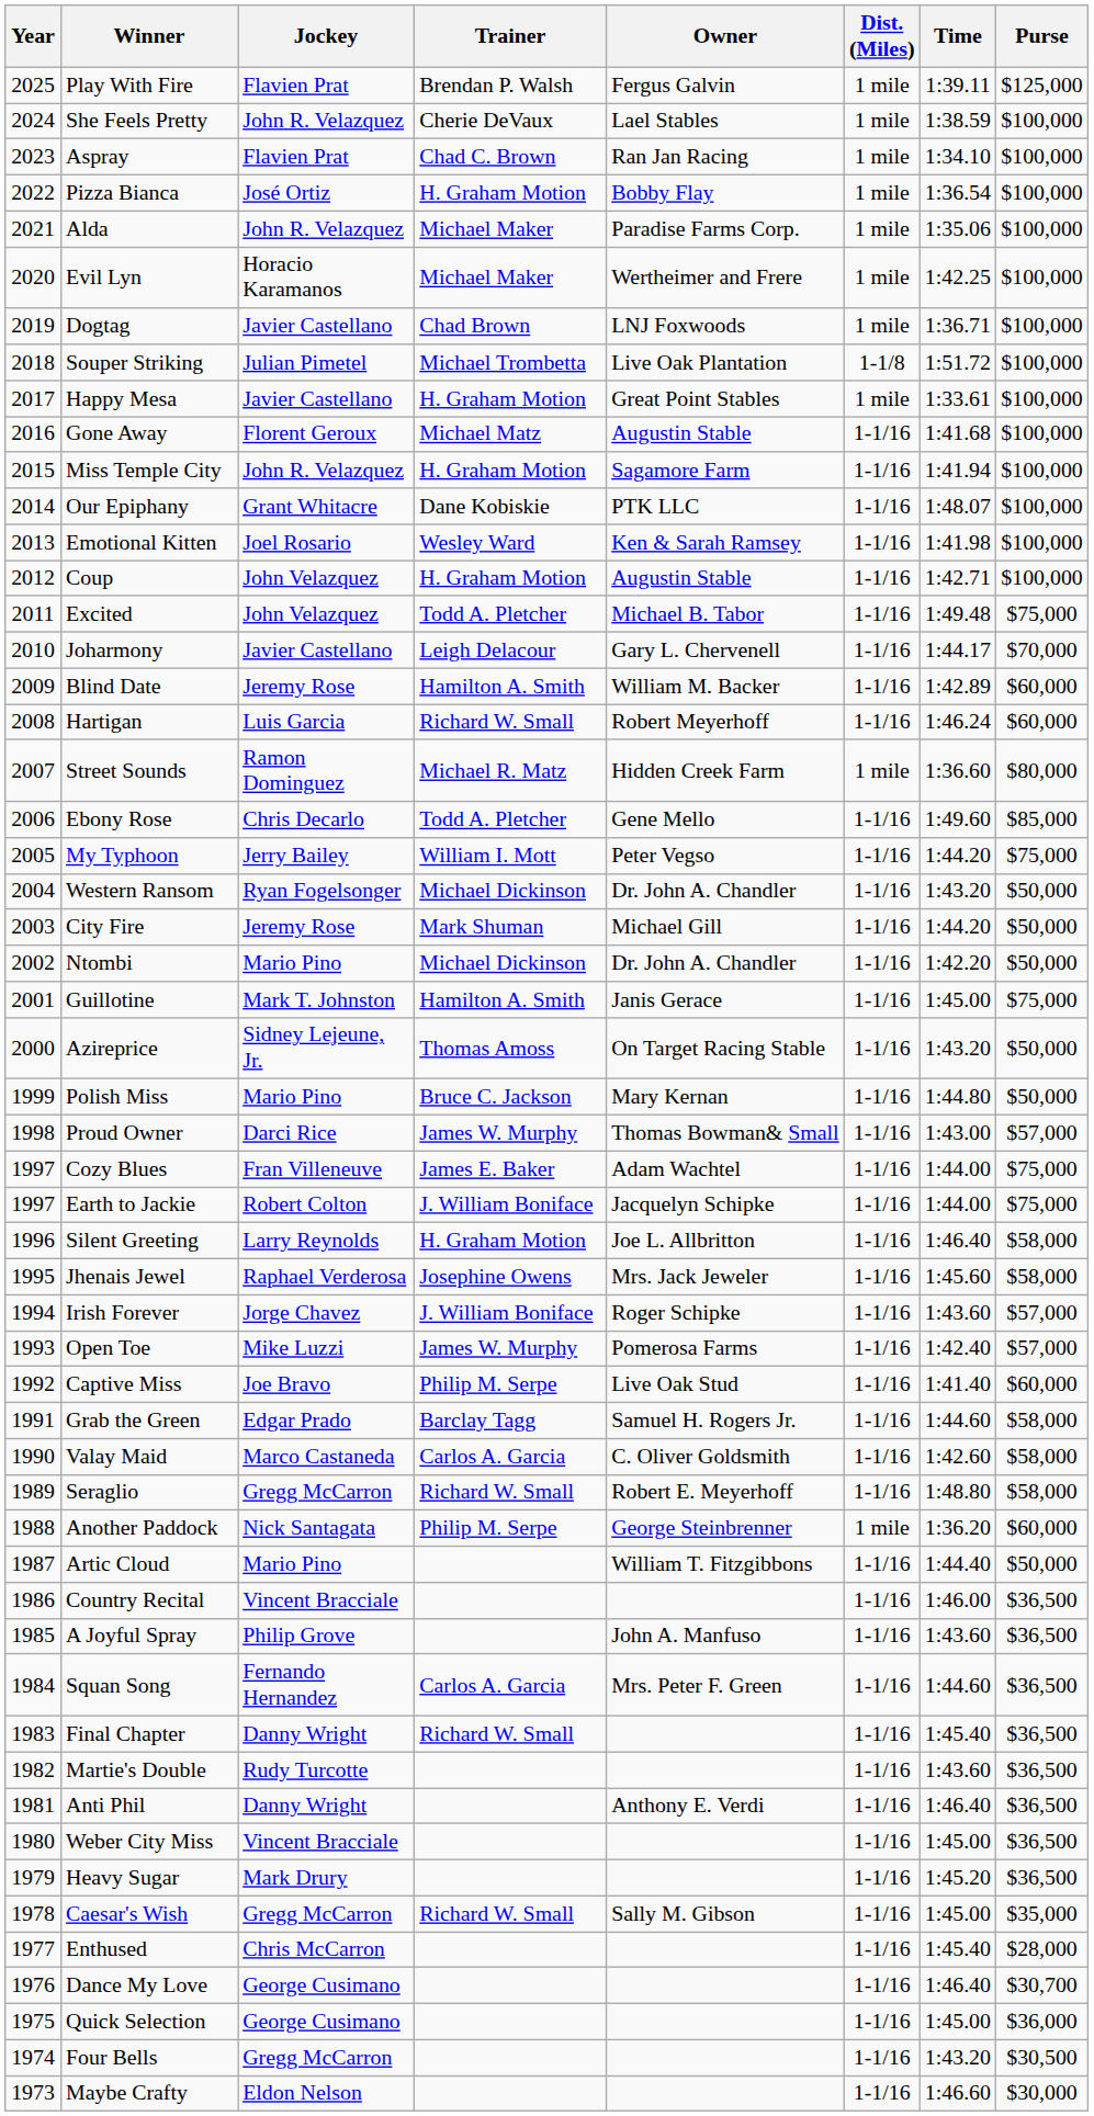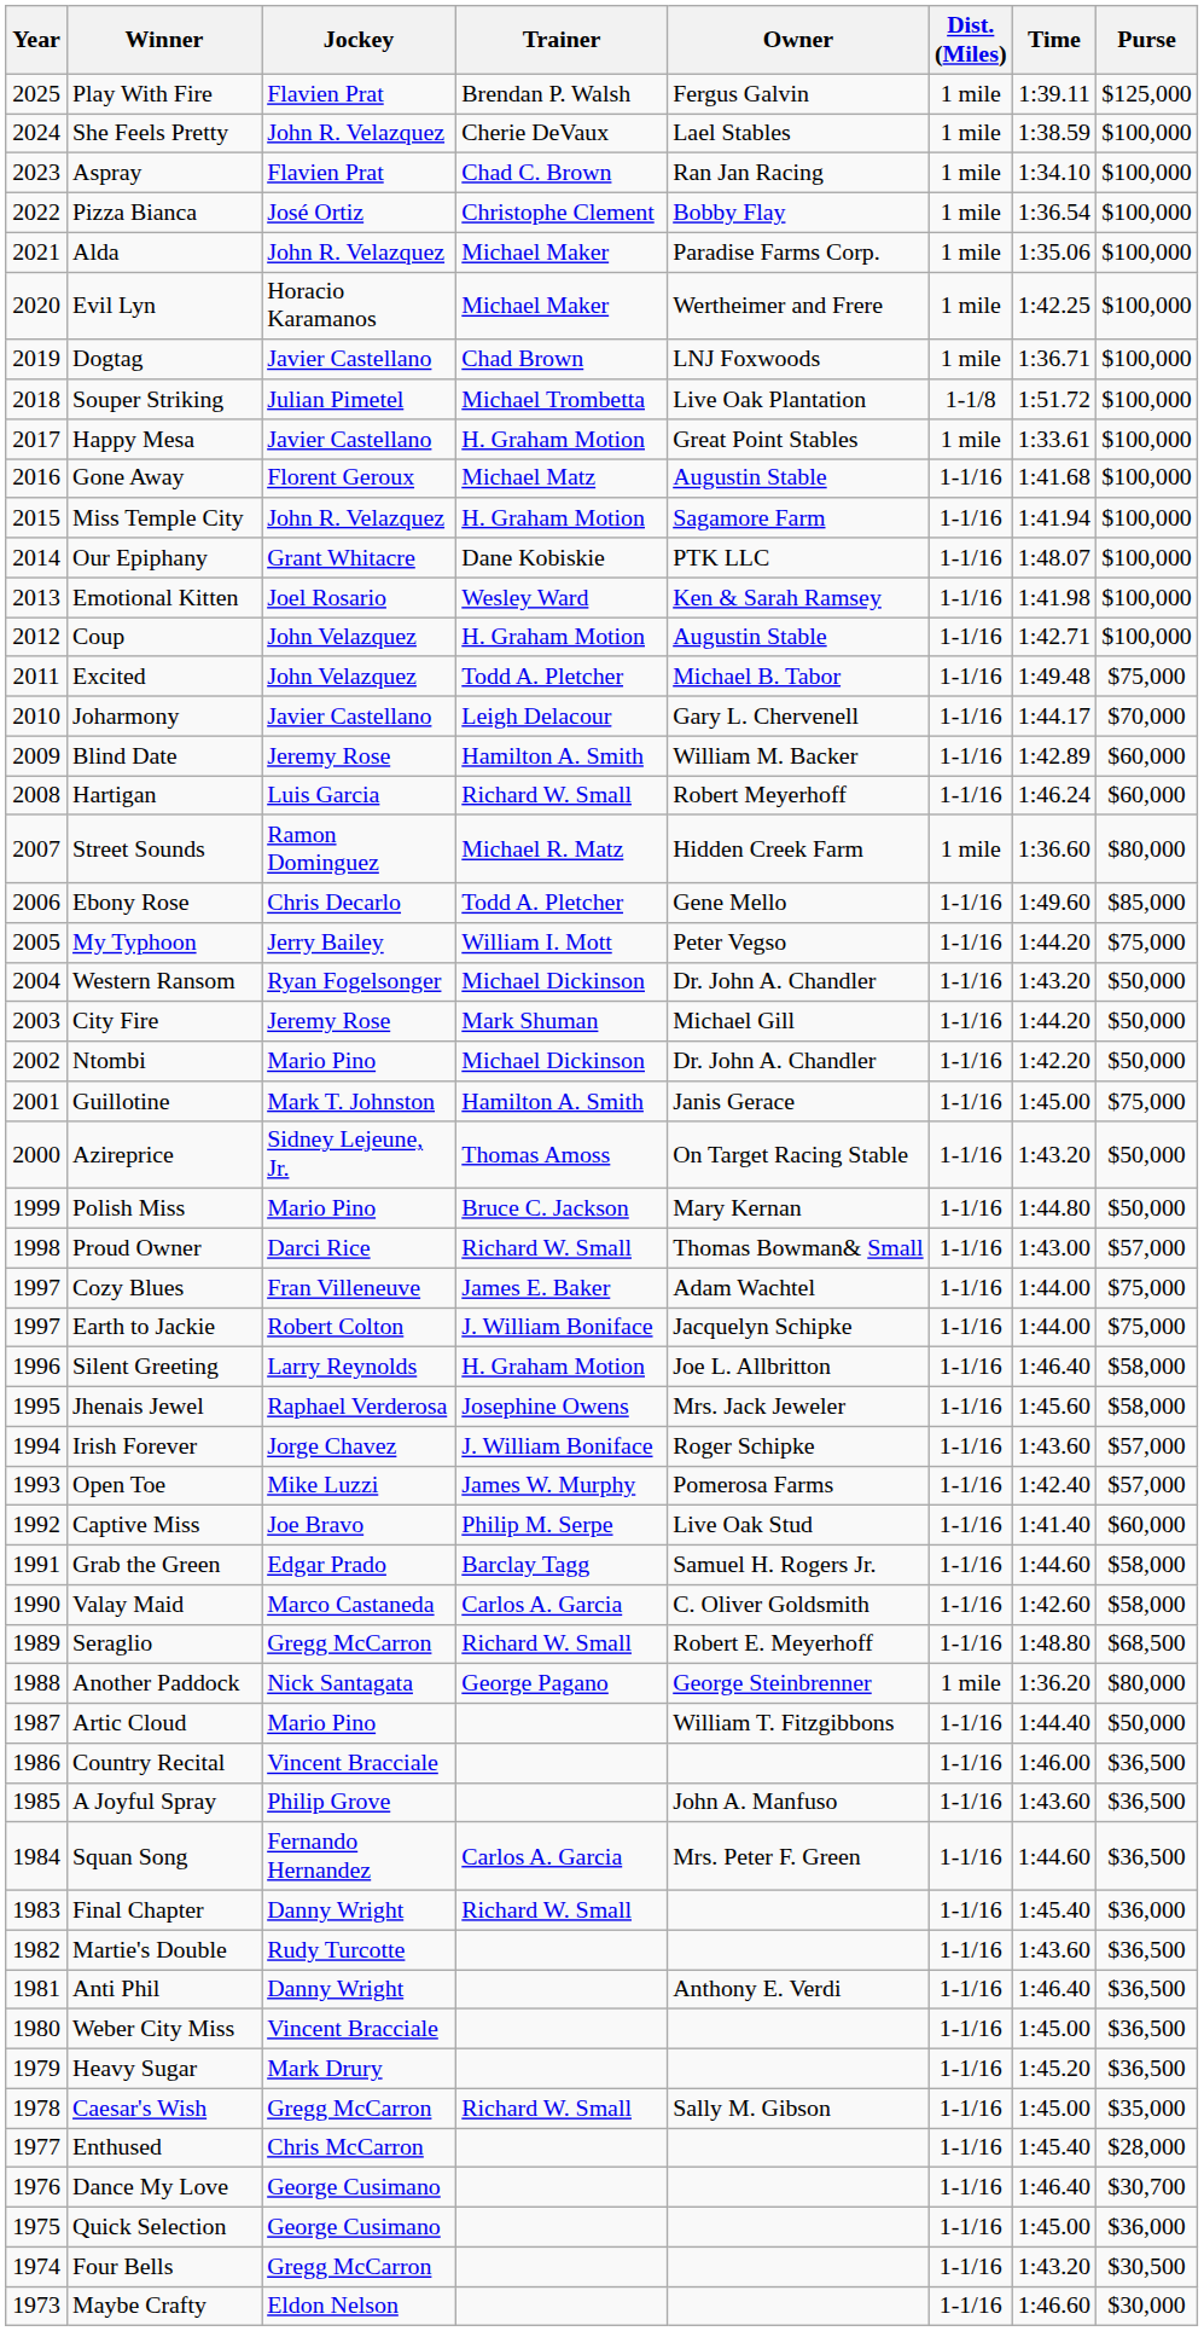Pizza Bianca | Trainer: H. Graham Motion -> Christophe Clement
Proud Owner | Trainer: James W. Murphy -> Richard W. Small
Seraglio | Purse: $58,000 -> $68,500
Another Paddock | Trainer: Philip M. Serpe -> George Pagano
Another Paddock | Purse: $60,000 -> $80,000
Final Chapter | Purse: $36,500 -> $36,000
